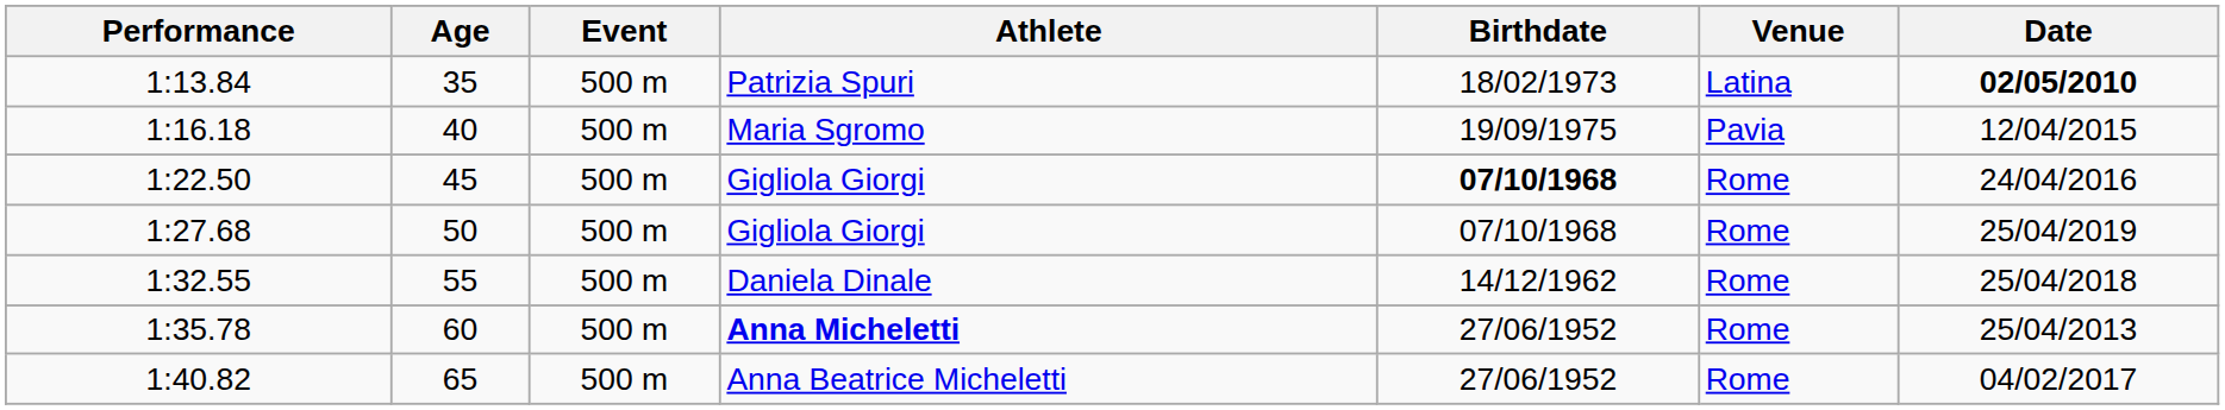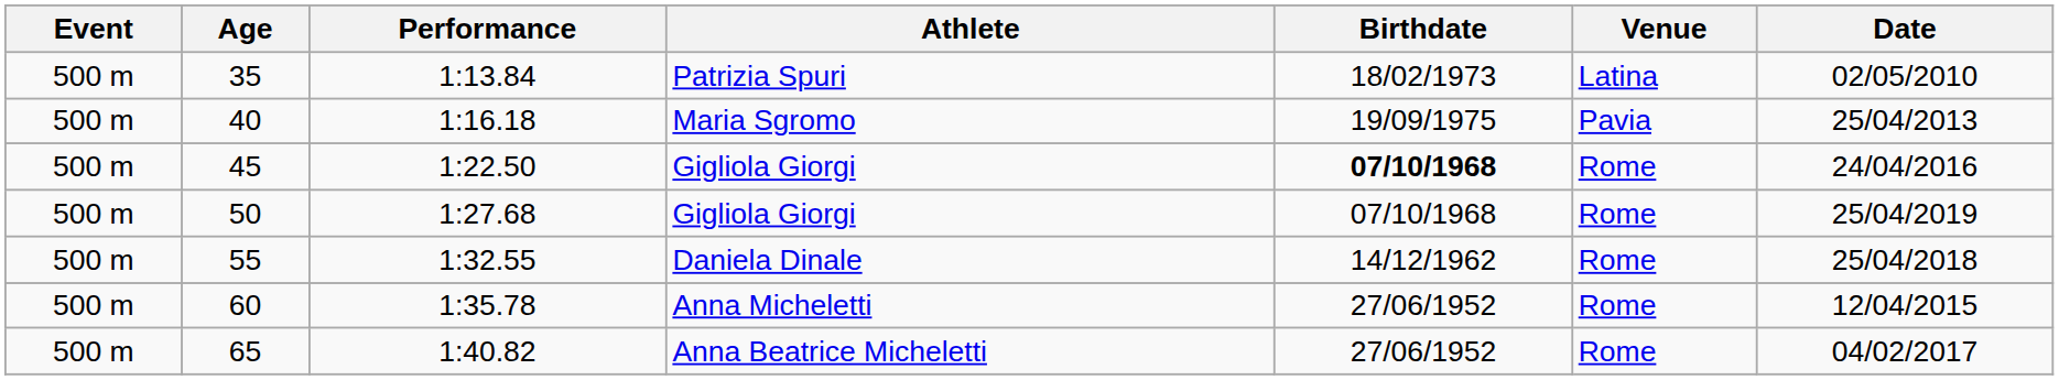columns swapped: Event <-> Performance
35 | Date: bold -> normal
40 | Date: 12/04/2015 -> 25/04/2013
60 | Athlete: bold -> normal
60 | Date: 25/04/2013 -> 12/04/2015
